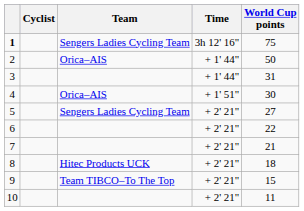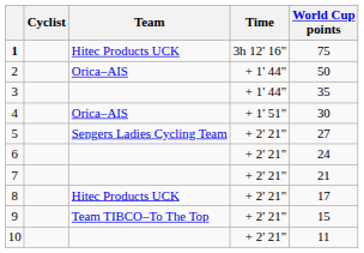1 | Team: Sengers Ladies Cycling Team -> Hitec Products UCK
3 | World Cup points: 31 -> 35
6 | World Cup points: 22 -> 24
8 | World Cup points: 18 -> 17
